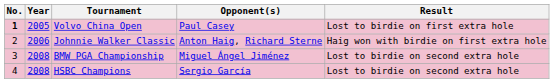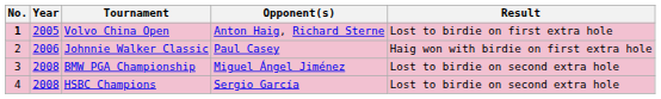Volvo China Open | Opponent(s): Paul Casey -> Anton Haig, Richard Sterne
Johnnie Walker Classic | Opponent(s): Anton Haig, Richard Sterne -> Paul Casey
